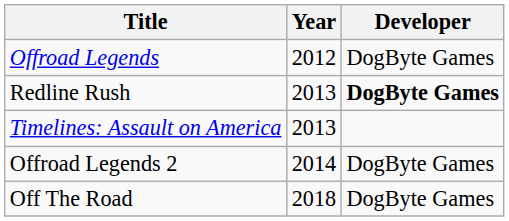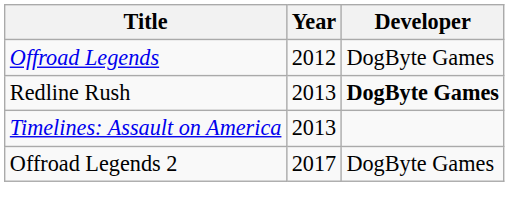Offroad Legends 2 | Year: 2014 -> 2017
- row: Off The Road | 2018 | DogByte Games
